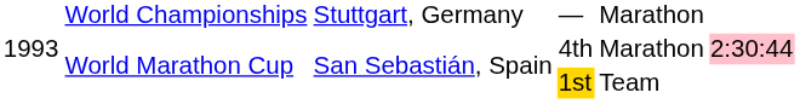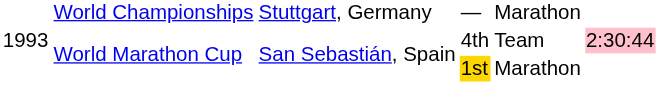4th | column 5: Marathon -> Team
1st | column 5: Team -> Marathon
